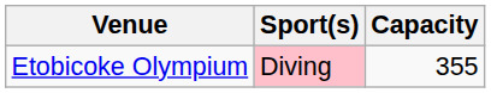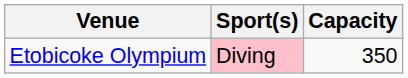Etobicoke Olympium | Capacity: 355 -> 350
